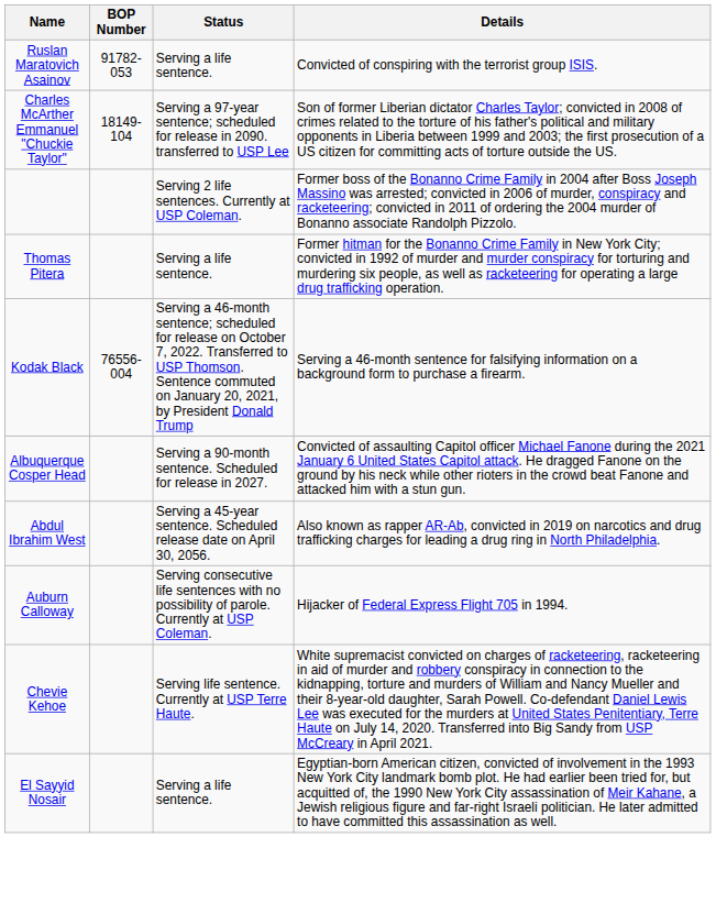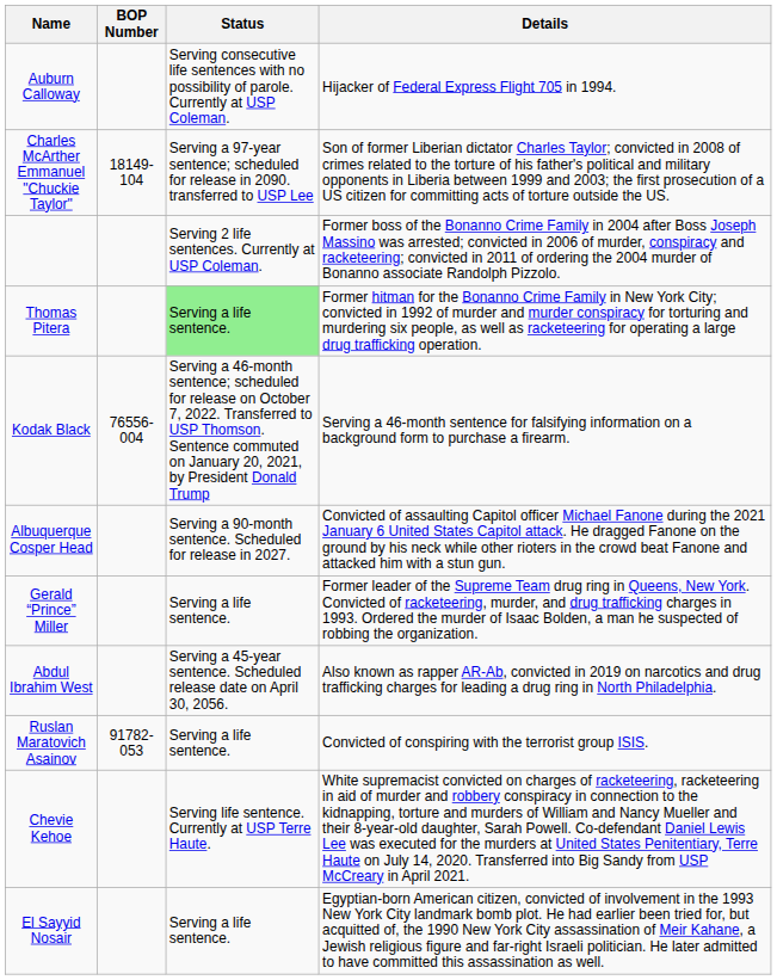rows swapped: Ruslan Maratovich Asainov <-> Auburn Calloway
Thomas Pitera | Status: no background -> lightgreen background
+ row: Gerald “Prince” Miller | Serving a life sentence. | Former leader of the Supreme Team drug ring in Queens, New York. Convicted of racketeering, murder, and drug trafficking charges in 1993. Ordered the murder of Isaac Bolden, a man he suspected of robbing the organization.
